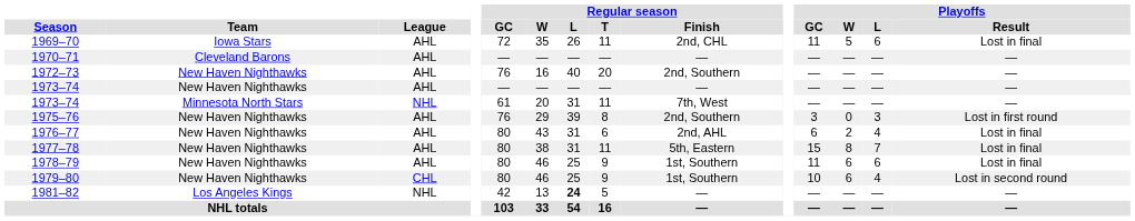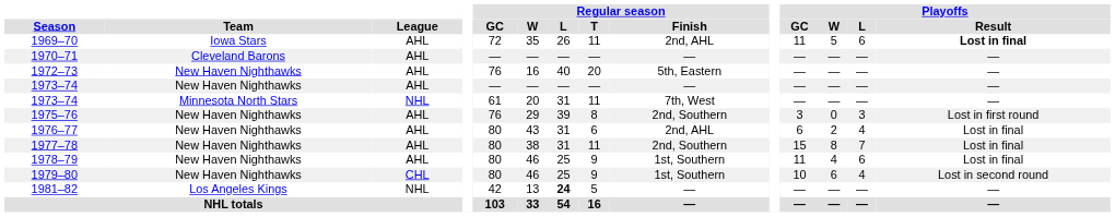1969–70 | Regular season / Finish: 2nd, CHL -> 2nd, AHL
1969–70 | Playoffs / Result: normal -> bold
1972–73 | Regular season / Finish: 2nd, Southern -> 5th, Eastern
1977–78 | Regular season / Finish: 5th, Eastern -> 2nd, Southern
1978–79 | Playoffs / W: 6 -> 4
